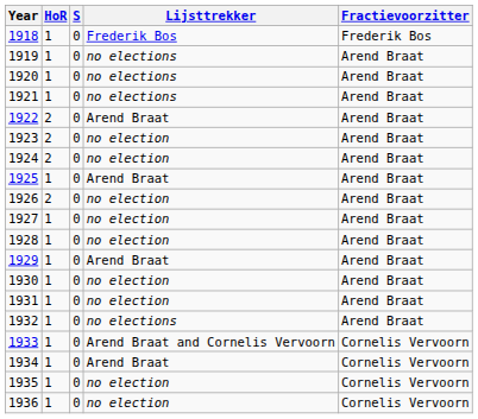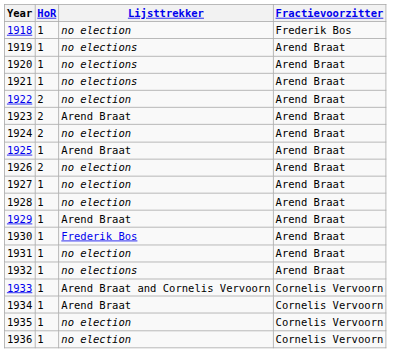- column: S | 0 | 0 | 0 | 0 | 0 | 0 | 0 | 0 | 0 | 0 | 0 | 0 | 0 | 0 | 0 | 0 | 0 | 0 | 0
1918 | Lijsttrekker: Frederik Bos -> no election
1922 | Lijsttrekker: Arend Braat -> no election
1923 | Lijsttrekker: no election -> Arend Braat
1930 | Lijsttrekker: no election -> Frederik Bos
